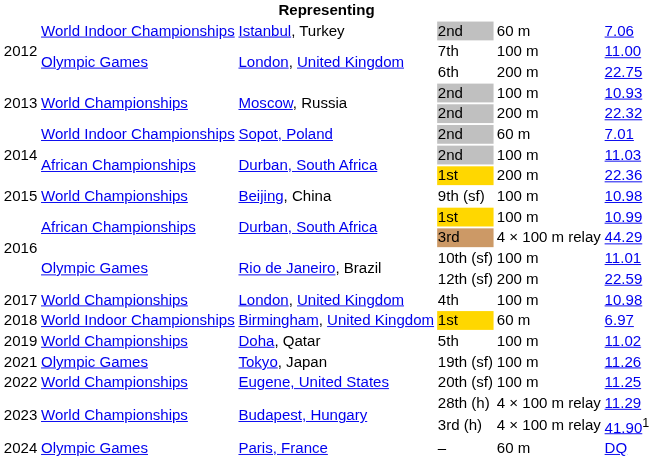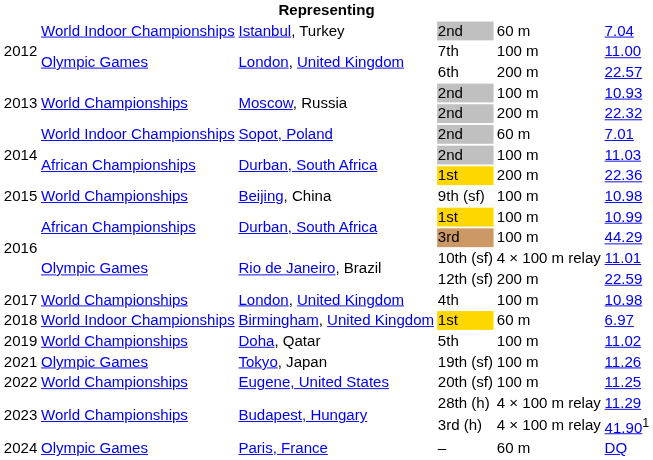Istanbul, Turkey / 2nd | column 6: 7.06 -> 7.04
6th | column 6: 22.75 -> 22.57
3rd | column 5: 4 × 100 m relay -> 100 m
10th (sf) | column 5: 100 m -> 4 × 100 m relay
